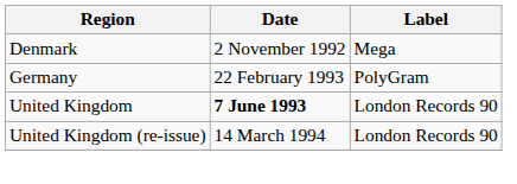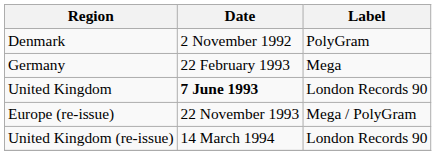Denmark | Label: Mega -> PolyGram
Germany | Label: PolyGram -> Mega
+ row: Europe (re-issue) | 22 November 1993 | Mega / PolyGram
